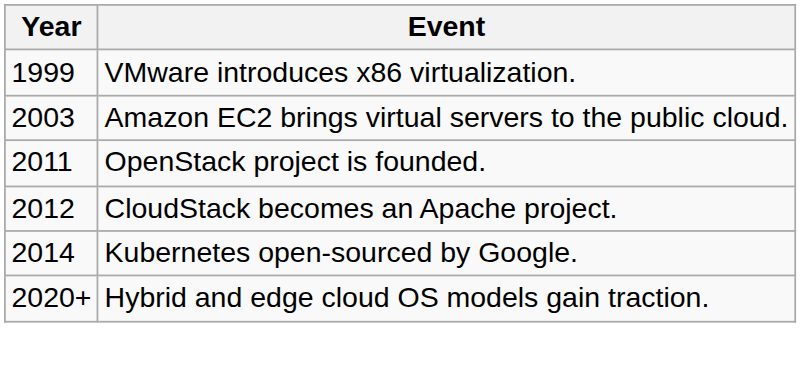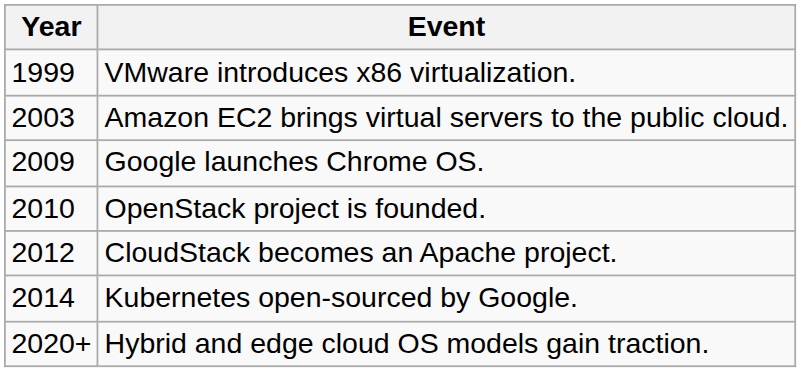+ row: 2009 | Google launches Chrome OS.
OpenStack project is founded. | Year: 2011 -> 2010
